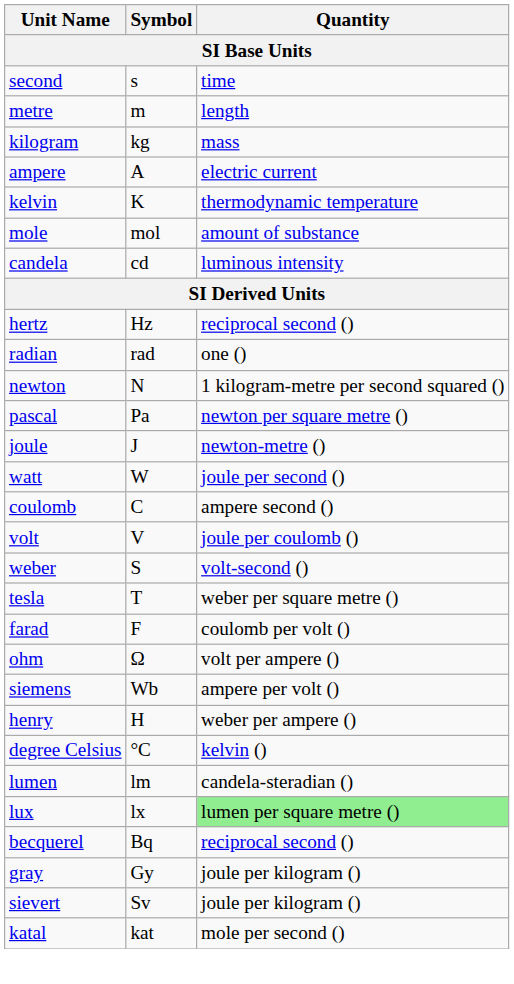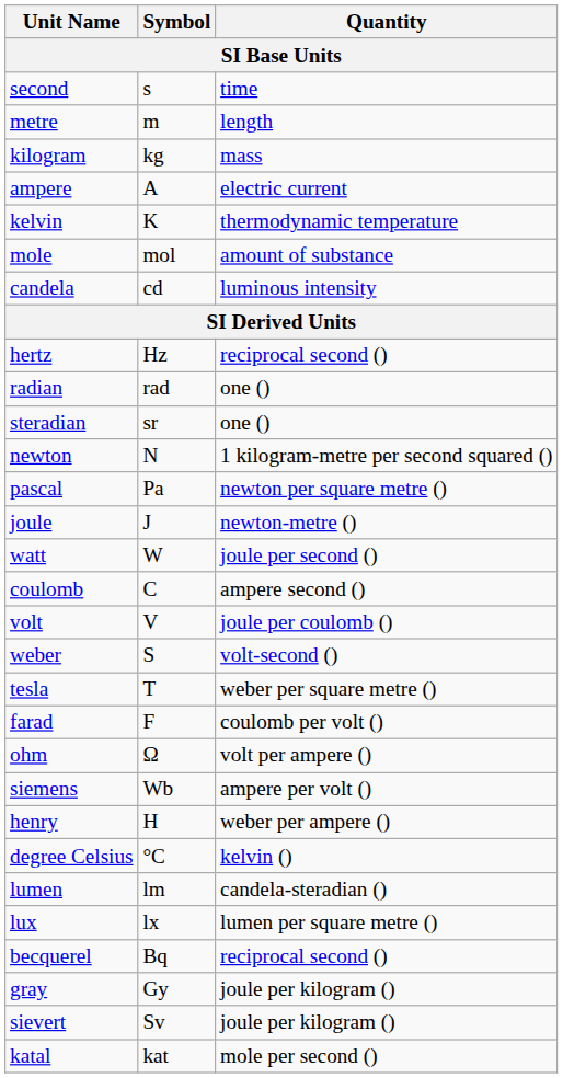+ row: steradian | sr | one ()
lux | Quantity: lightgreen background -> no background
